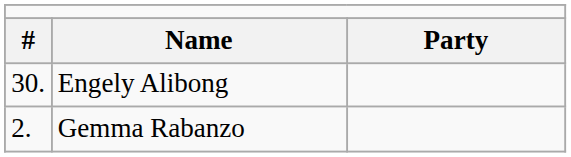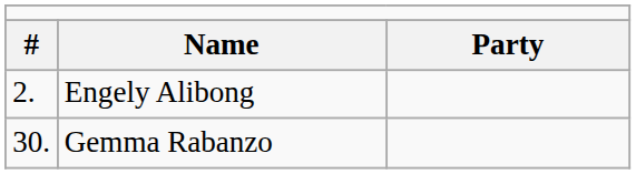Engely Alibong | column 1: 30. -> 2.
Gemma Rabanzo | column 1: 2. -> 30.
